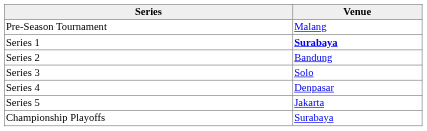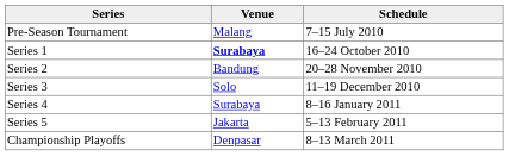+ column: Schedule | 7–15 July 2010 | 16–24 October 2010 | 20–28 November 2010 | 11–19 December 2010 | 8–16 January 2011 | 5–13 February 2011 | 8–13 March 2011
Series 4 | Venue: Denpasar -> Surabaya
Championship Playoffs | Venue: Surabaya -> Denpasar
